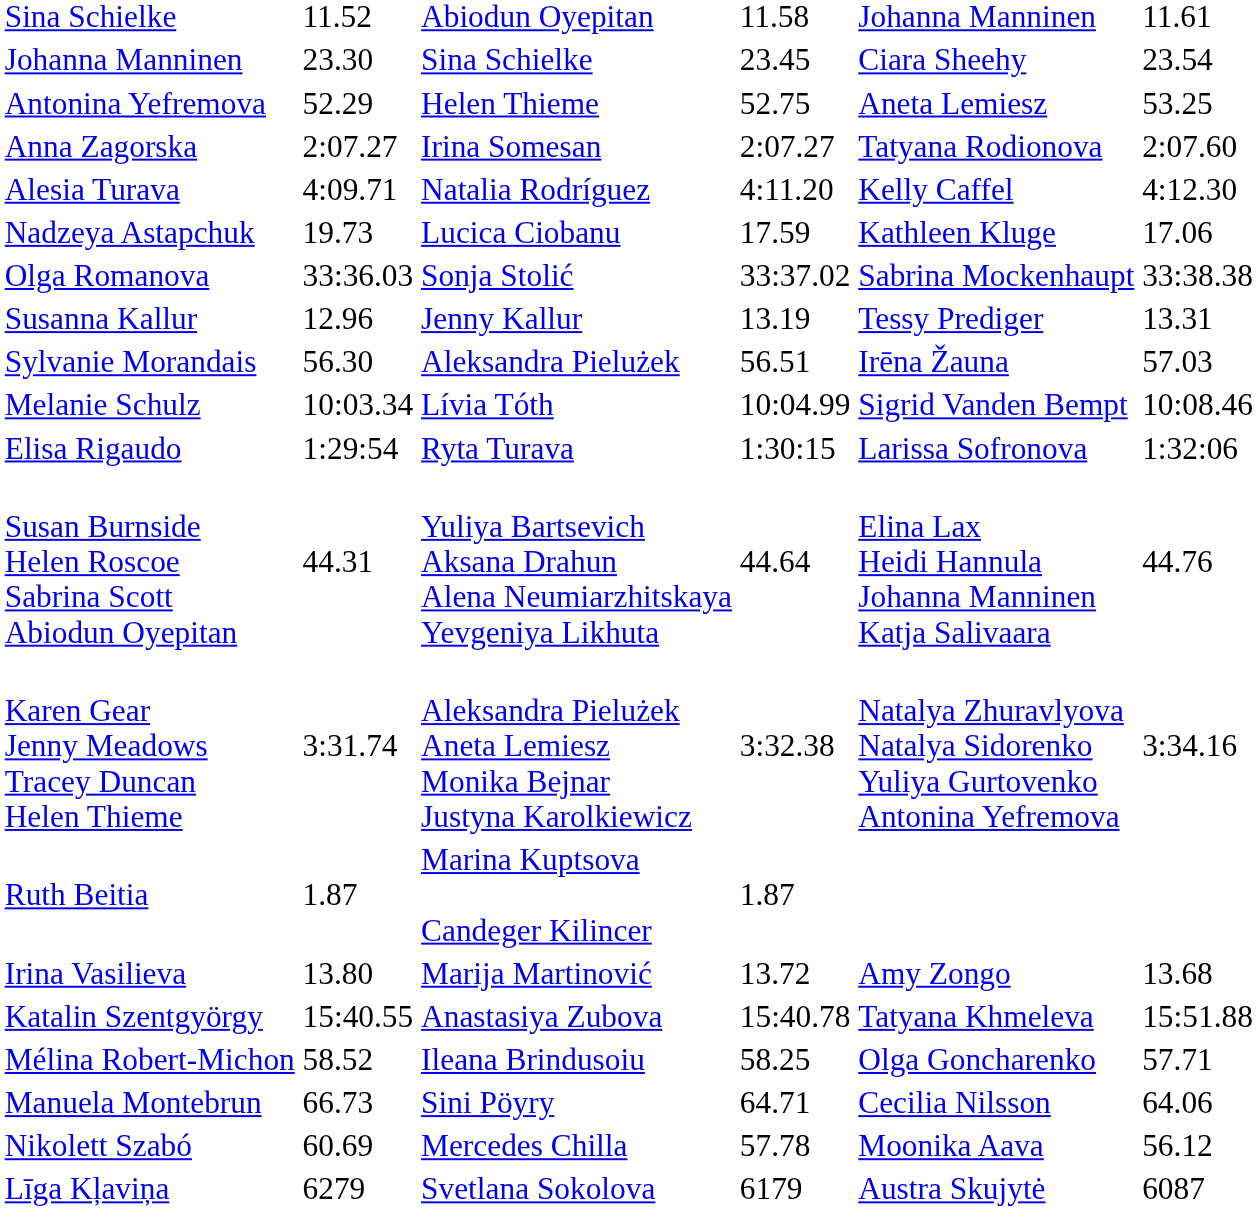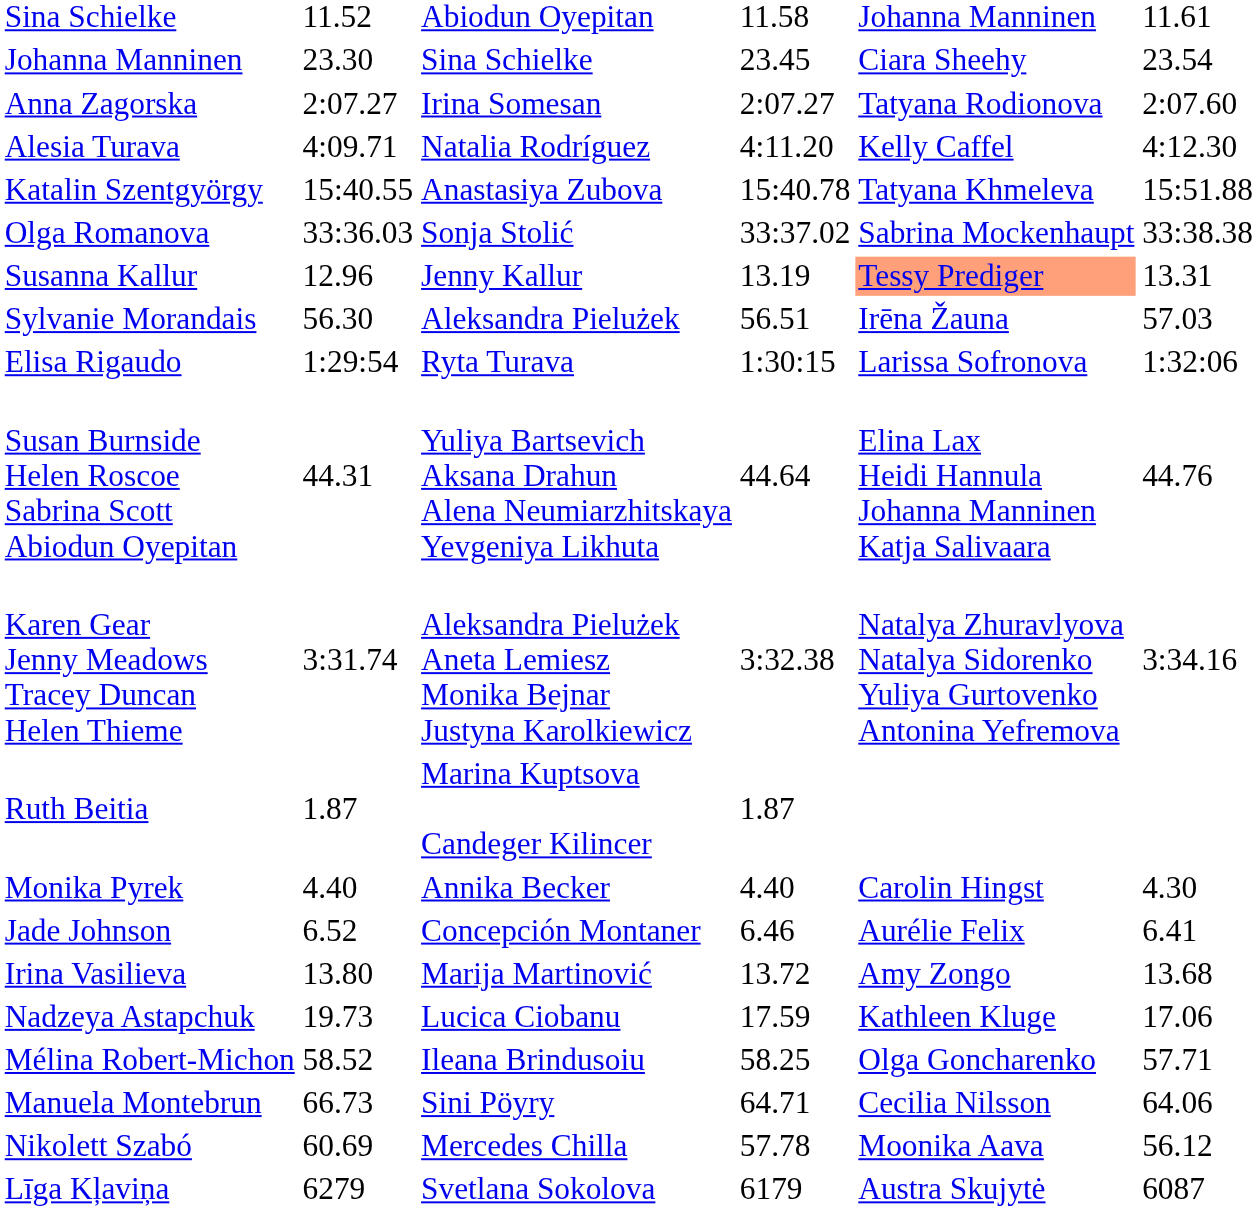- row: Antonina Yefremova | 52.29 | Helen Thieme | 52.75 | Aneta Lemiesz | 53.25
rows swapped: Katalin Szentgyörgy <-> Nadzeya Astapchuk
Susanna Kallur | column 6: no background -> lightsalmon background
- row: Melanie Schulz | 10:03.34 | Lívia Tóth | 10:04.99 | Sigrid Vanden Bempt | 10:08.46
+ row: Monika Pyrek | 4.40 | Annika Becker | 4.40 | Carolin Hingst | 4.30
+ row: Jade Johnson | 6.52 | Concepción Montaner | 6.46 | Aurélie Felix | 6.41
